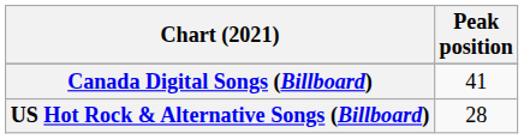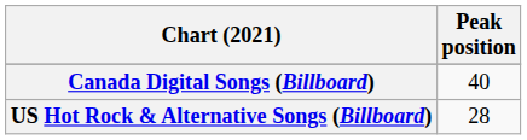Canada Digital Songs (Billboard) | Peak position: 41 -> 40
